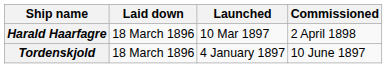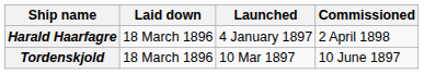Harald Haarfagre | Launched: 10 Mar 1897 -> 4 January 1897
Tordenskjold | Launched: 4 January 1897 -> 10 Mar 1897
